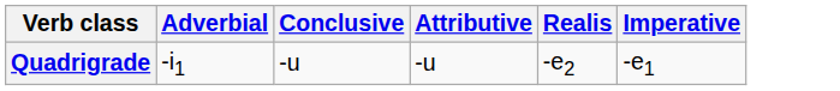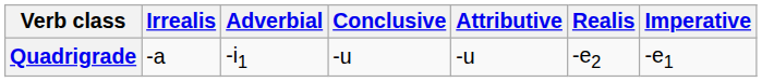+ column: Irrealis | -a
